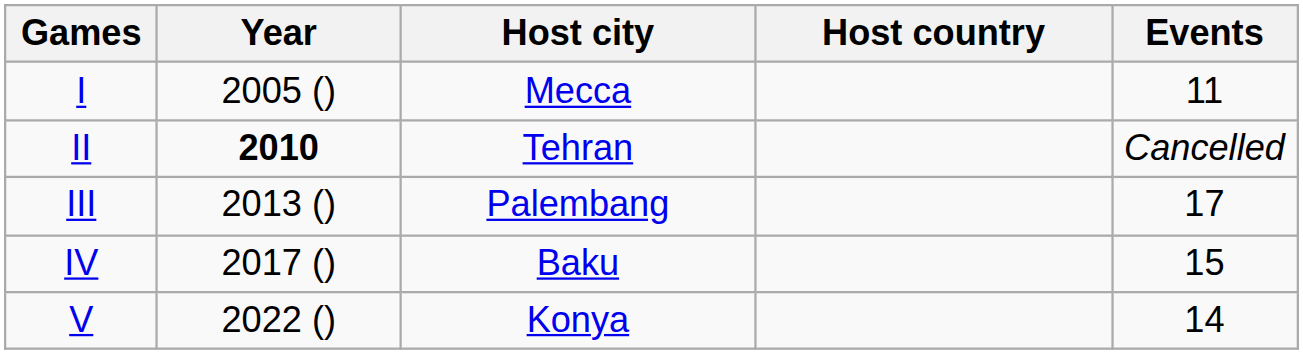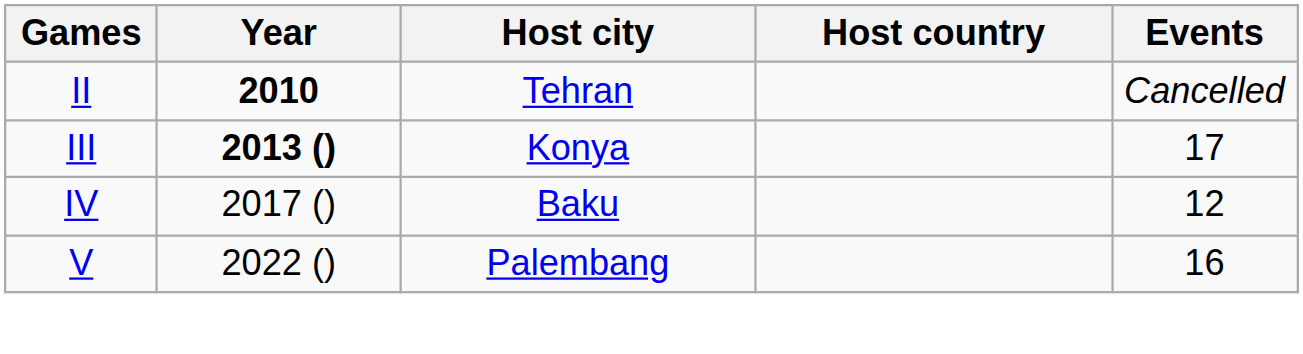- row: I | 2005 () | Mecca | 11
III | Year: normal -> bold
III | Host city: Palembang -> Konya
IV | Events: 15 -> 12
V | Host city: Konya -> Palembang
V | Events: 14 -> 16
